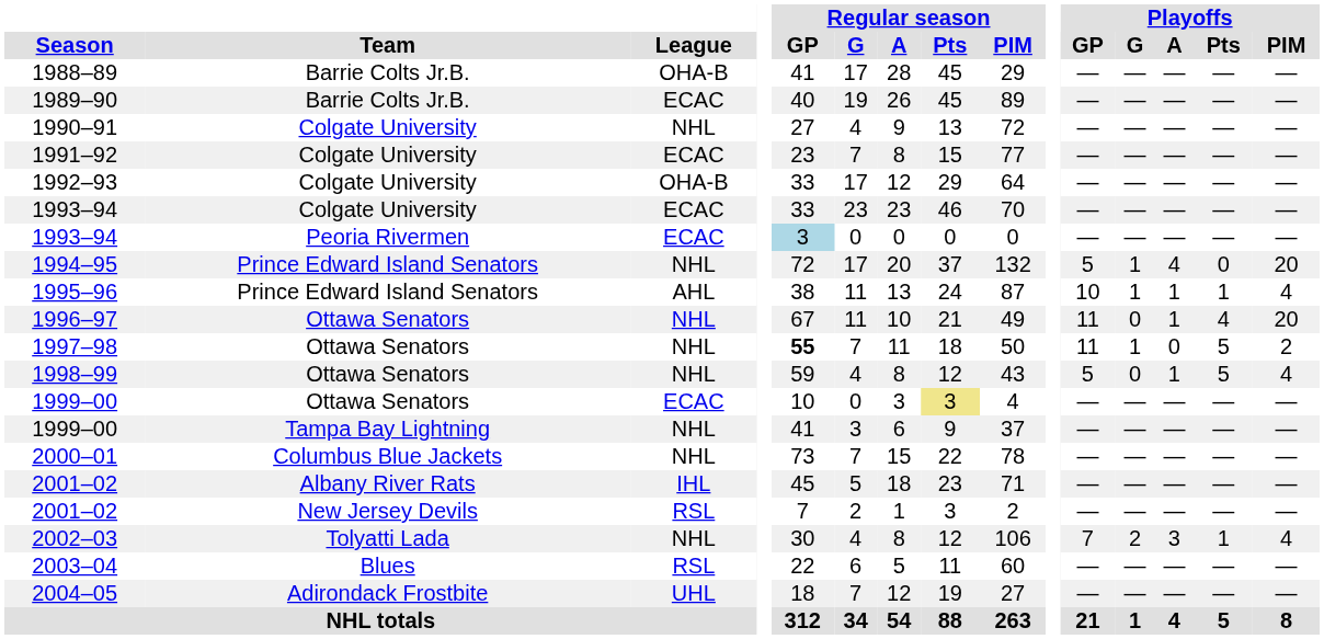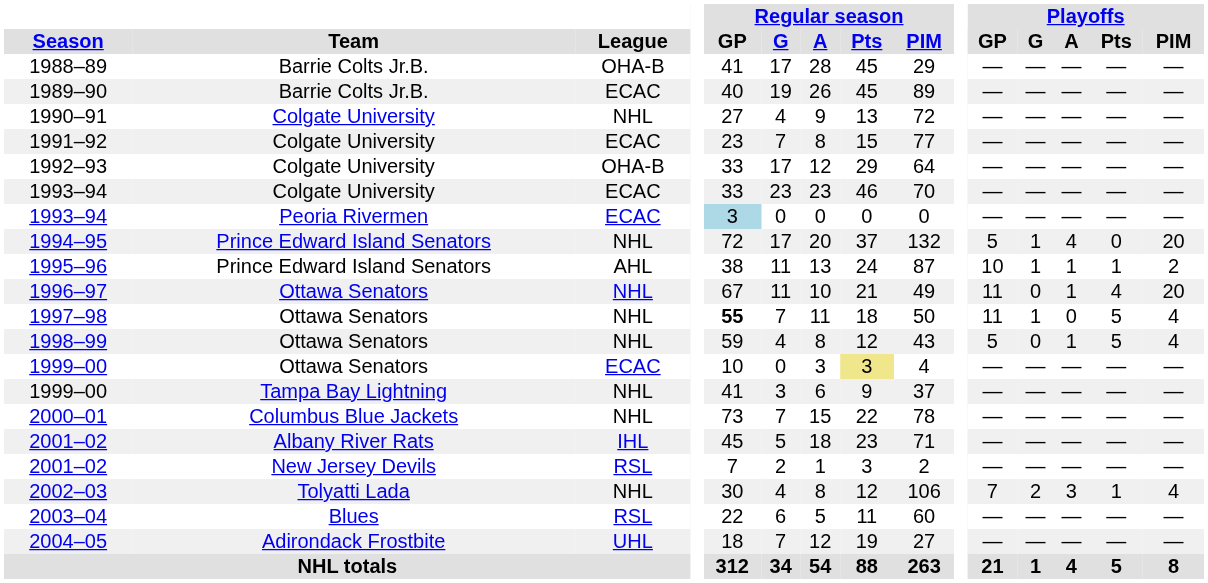1995–96 | Playoffs / PIM: 4 -> 2
1997–98 | Playoffs / PIM: 2 -> 4
